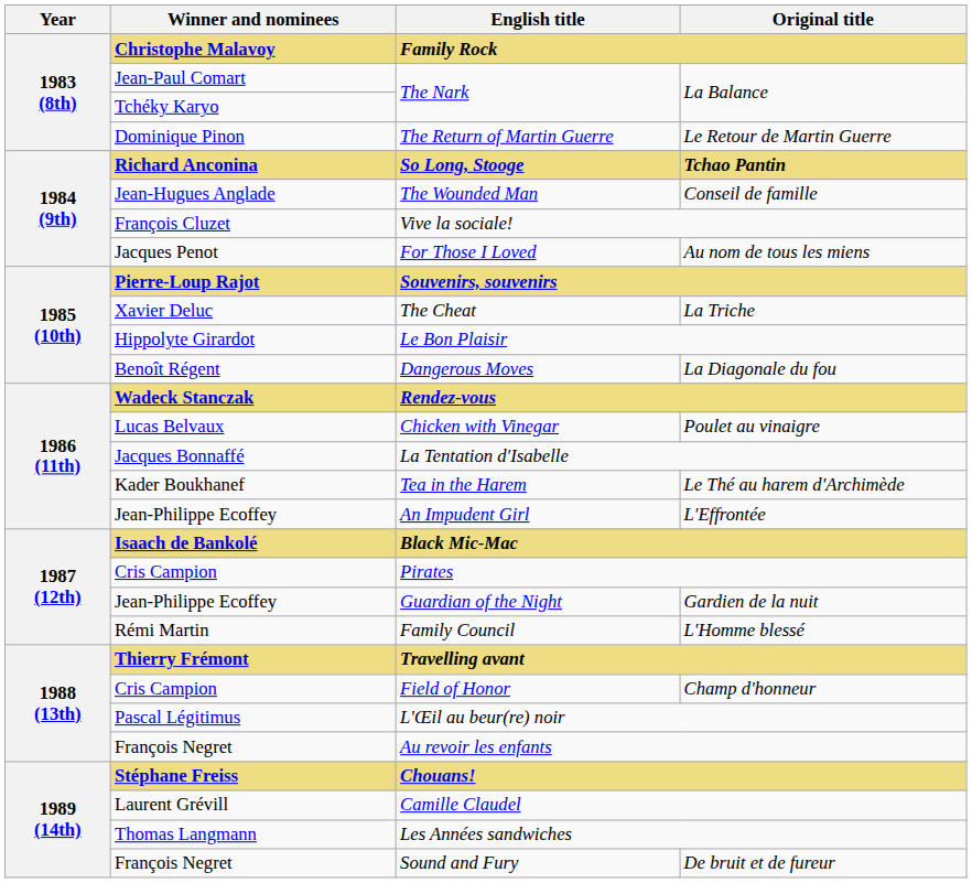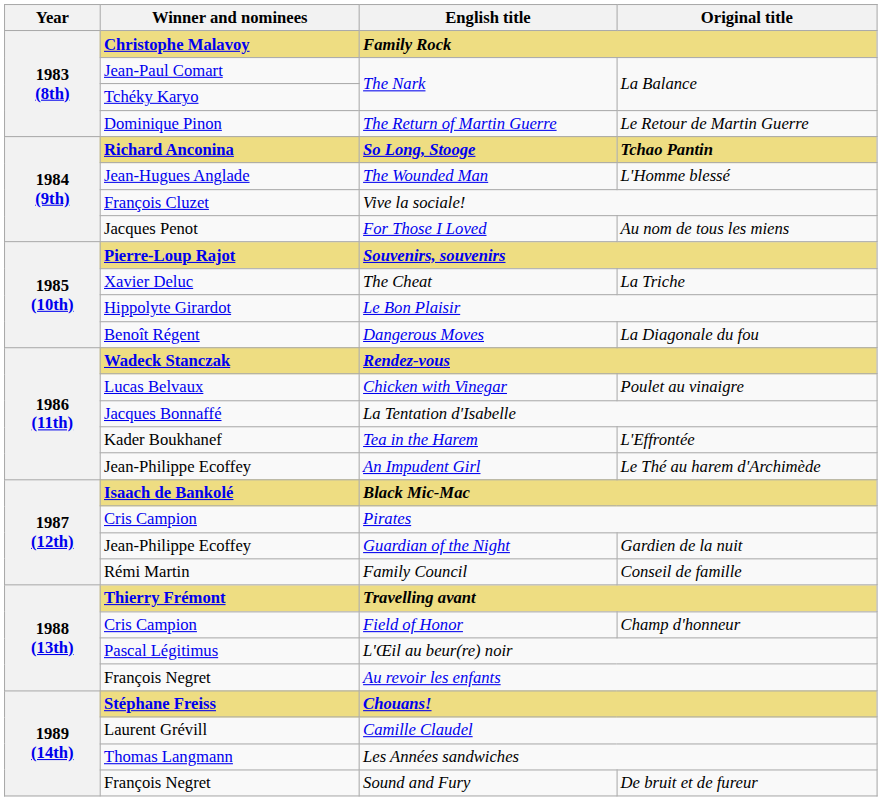The Wounded Man | Original title: Conseil de famille -> L'Homme blessé
Tea in the Harem | Original title: Le Thé au harem d'Archimède -> L'Effrontée
An Impudent Girl | Original title: L'Effrontée -> Le Thé au harem d'Archimède
Family Council | Original title: L'Homme blessé -> Conseil de famille
